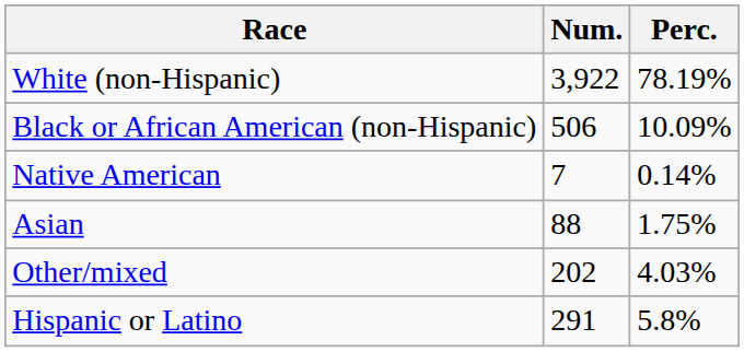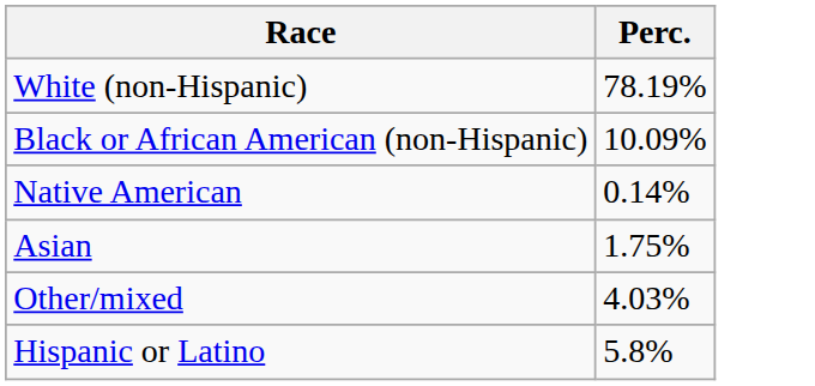- column: Num. | 3,922 | 506 | 7 | 88 | 202 | 291
